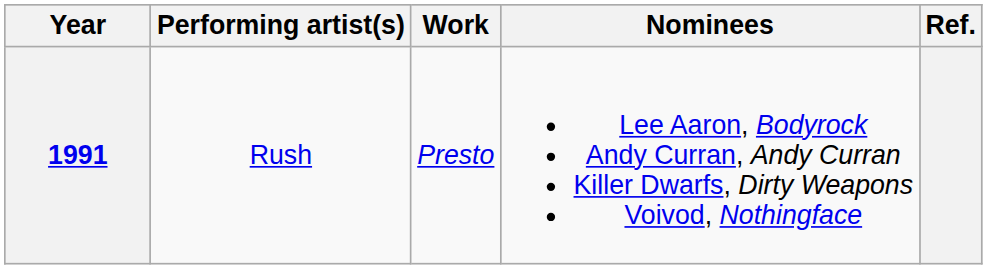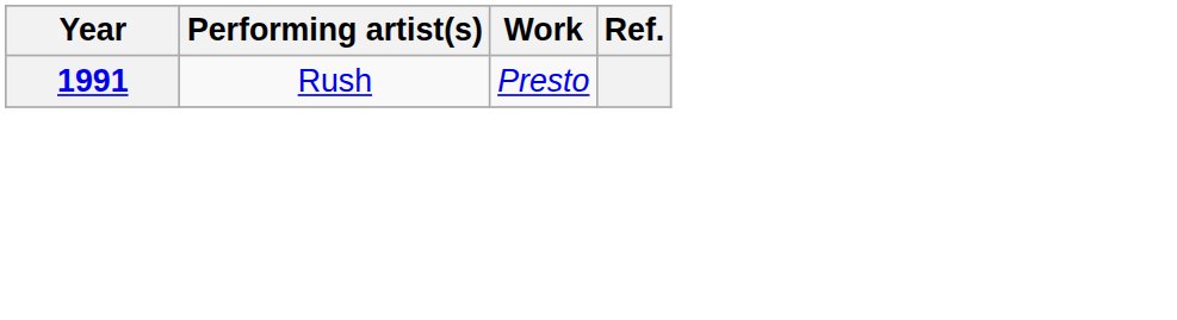- column: Nominees | Lee Aaron, Bodyrock Andy Curran, Andy Curran Killer Dwarfs, Dirty Weapons Voivod, Nothingface
